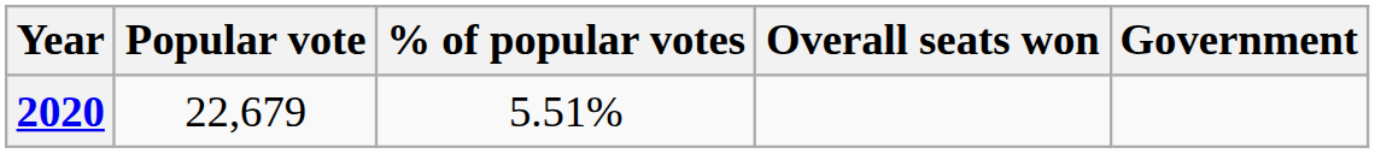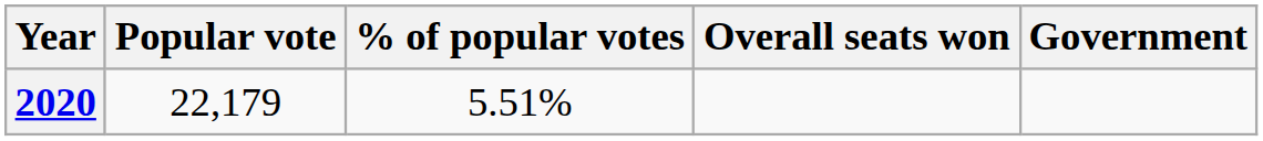2020 | Popular vote: 22,679 -> 22,179
